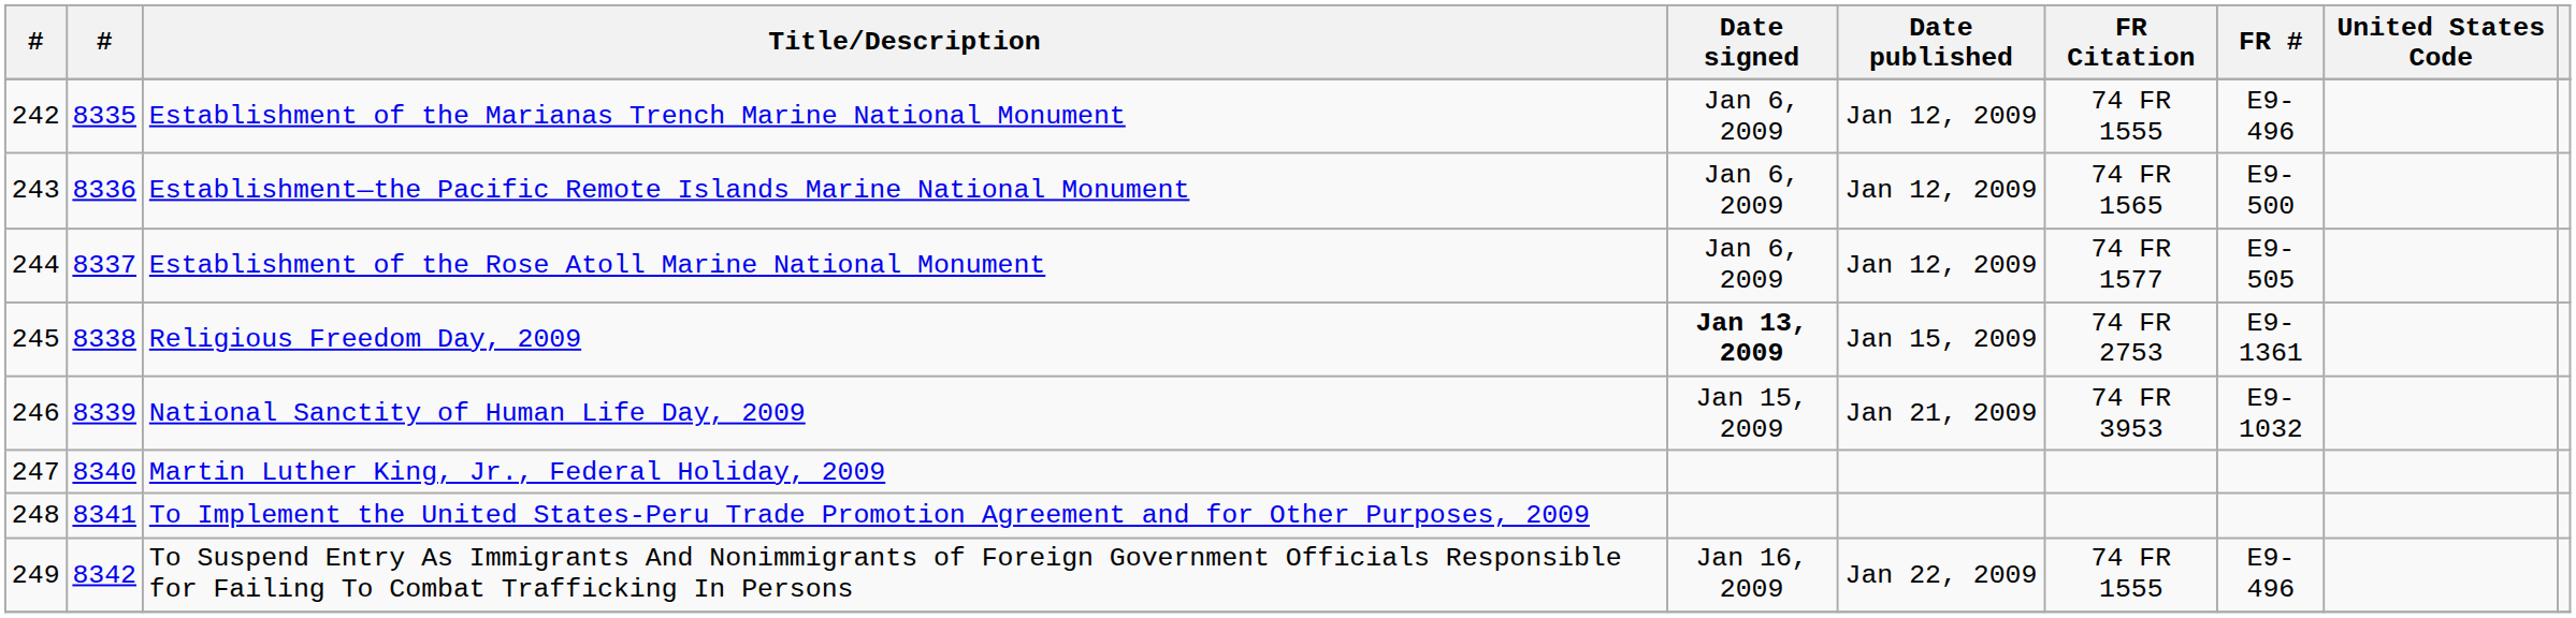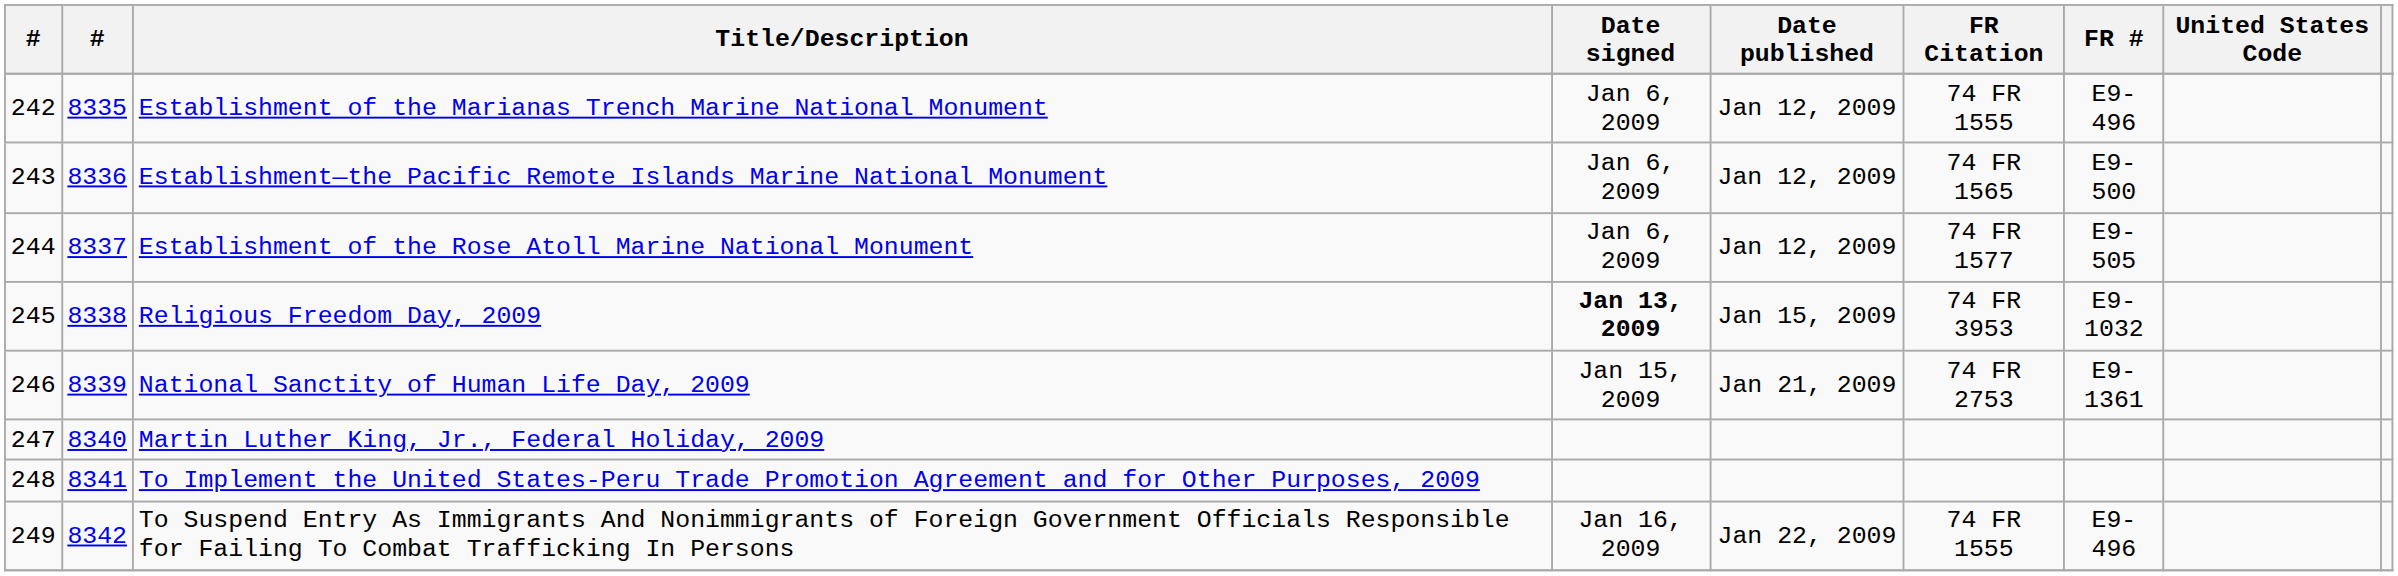Religious Freedom Day, 2009 | FR Citation: 74 FR 2753 -> 74 FR 3953
Religious Freedom Day, 2009 | FR #: E9-1361 -> E9-1032
National Sanctity of Human Life Day, 2009 | FR Citation: 74 FR 3953 -> 74 FR 2753
National Sanctity of Human Life Day, 2009 | FR #: E9-1032 -> E9-1361
